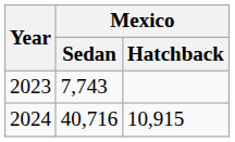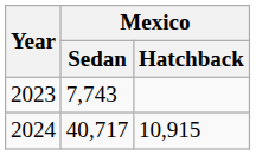2024 | Mexico / Sedan: 40,716 -> 40,717
